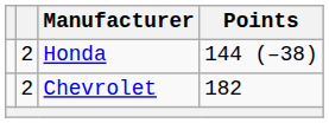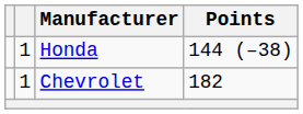Honda | column 2: 2 -> 1
Chevrolet | column 2: 2 -> 1
